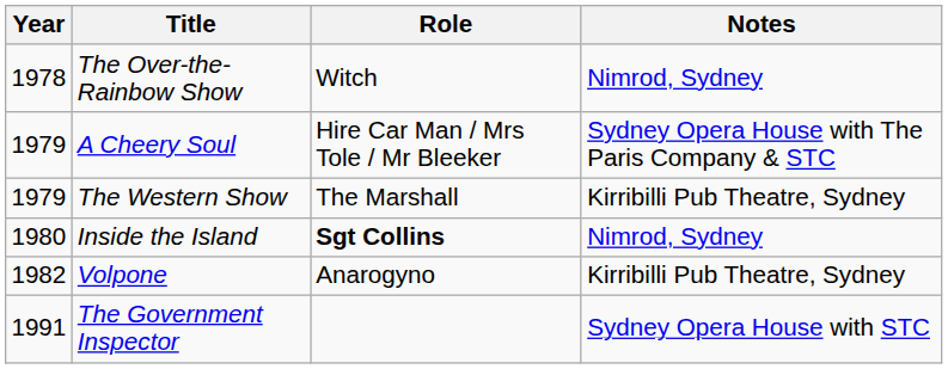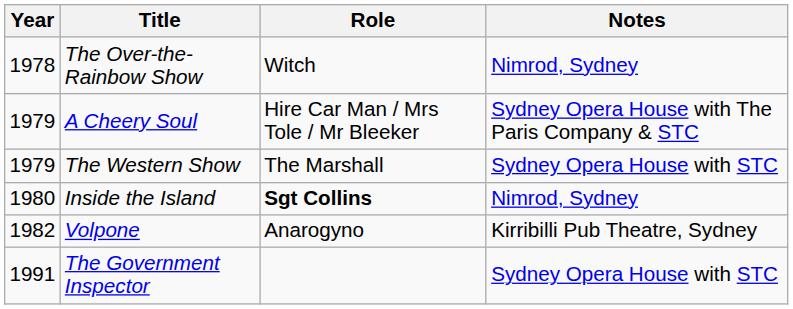The Western Show | Notes: Kirribilli Pub Theatre, Sydney -> Sydney Opera House with STC
